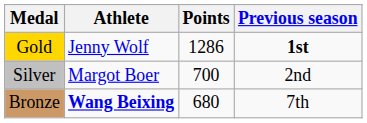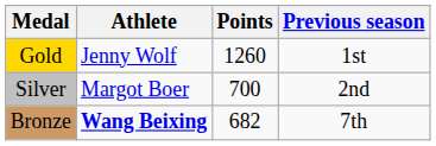Gold | Points: 1286 -> 1260
Gold | Previous season: bold -> normal
Bronze | Points: 680 -> 682
